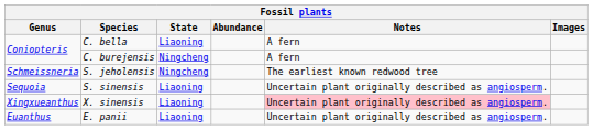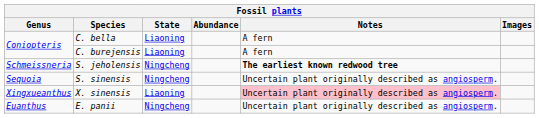C. burejensis | State: Ningcheng -> Liaoning
S. jeholensis | Notes: normal -> bold
S. sinensis | State: Liaoning -> Ningcheng
E. panii | State: Liaoning -> Ningcheng
